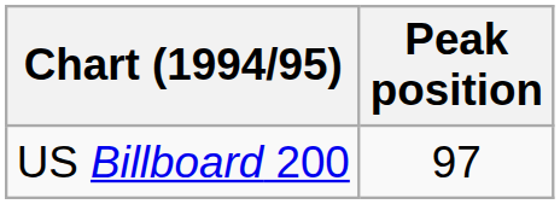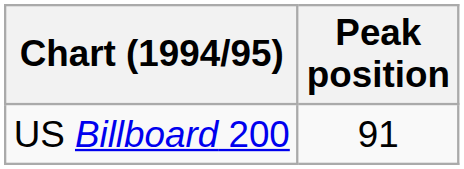US Billboard 200 | Peak position: 97 -> 91
